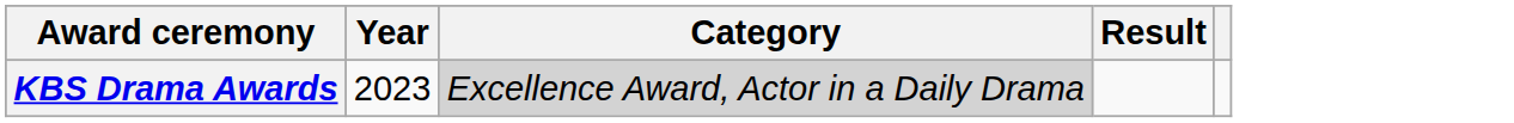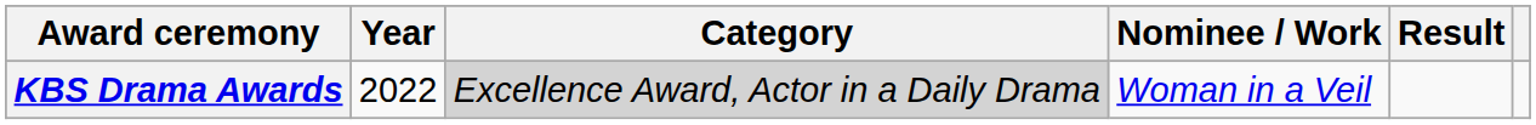+ column: Nominee / Work | Woman in a Veil
KBS Drama Awards | Year: 2023 -> 2022
